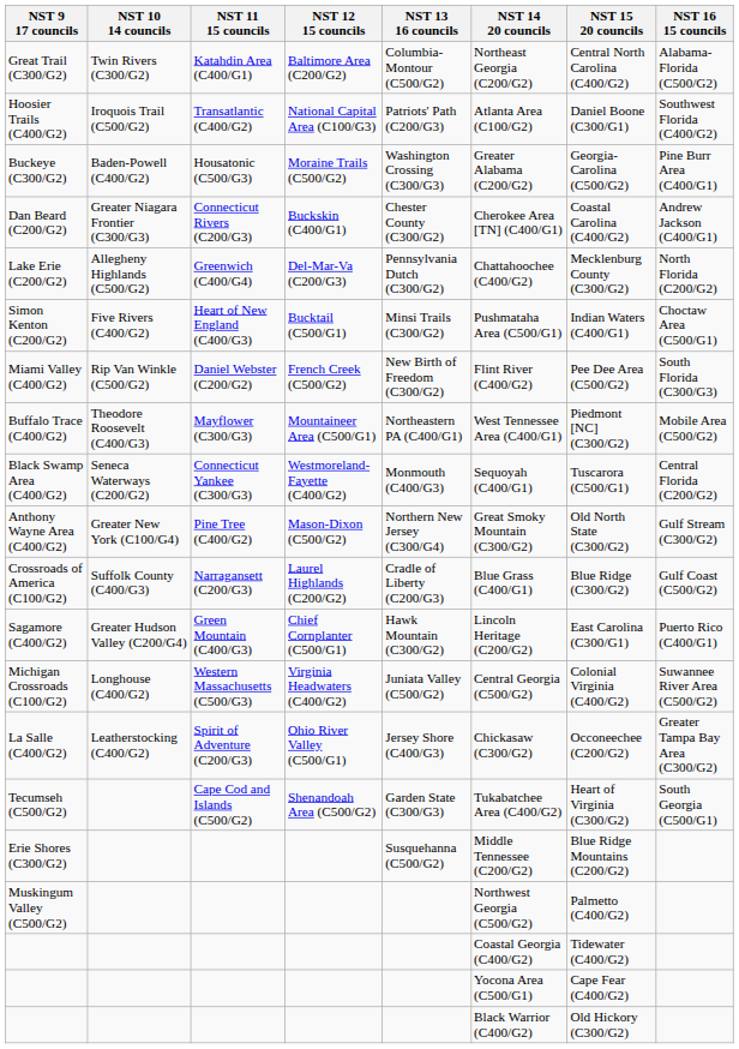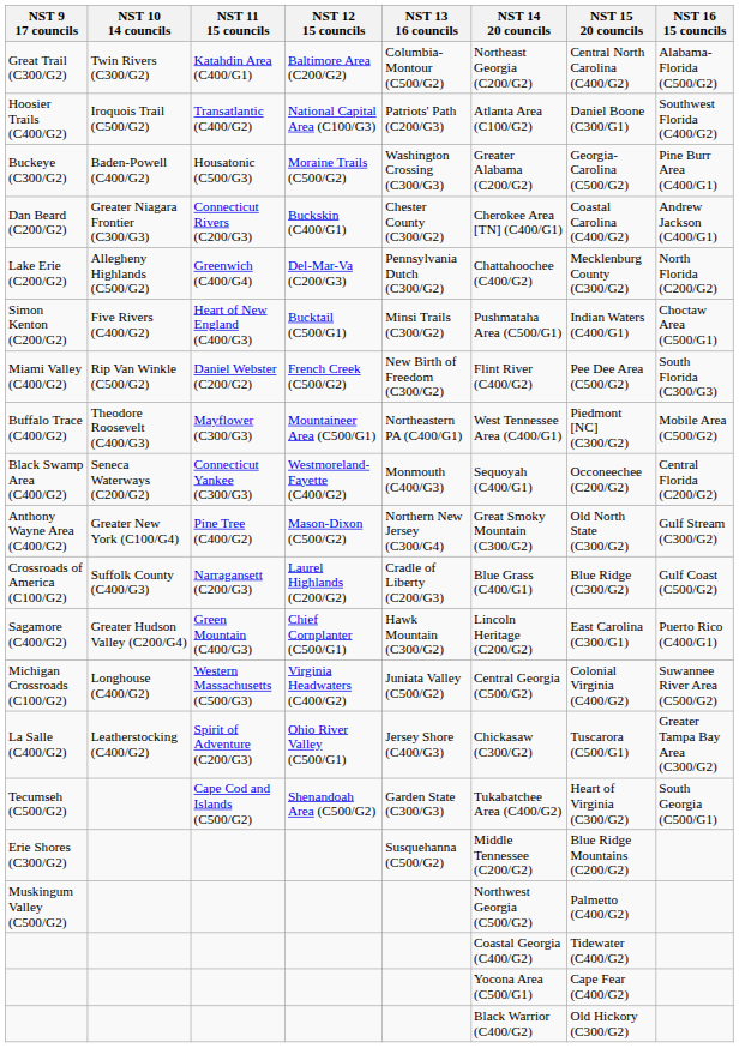Black Swamp Area (C400/G2) | NST 15 20 councils: Tuscarora (C500/G1) -> Occoneechee (C200/G2)
La Salle (C400/G2) | NST 15 20 councils: Occoneechee (C200/G2) -> Tuscarora (C500/G1)
